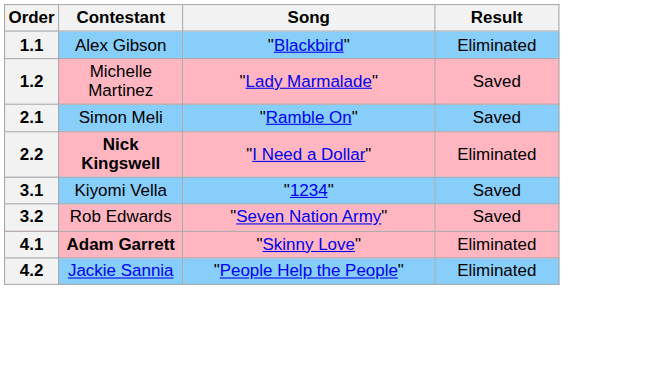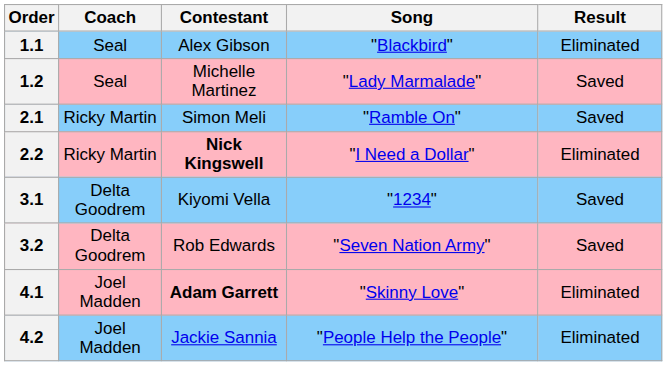+ column: Coach | Seal | Seal | Ricky Martin | Ricky Martin | Delta Goodrem | Delta Goodrem | Joel Madden | Joel Madden
